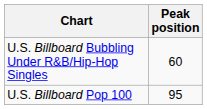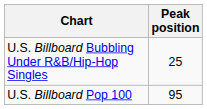U.S. Billboard Bubbling Under R&B/Hip-Hop Singles | Peak position: 60 -> 25
